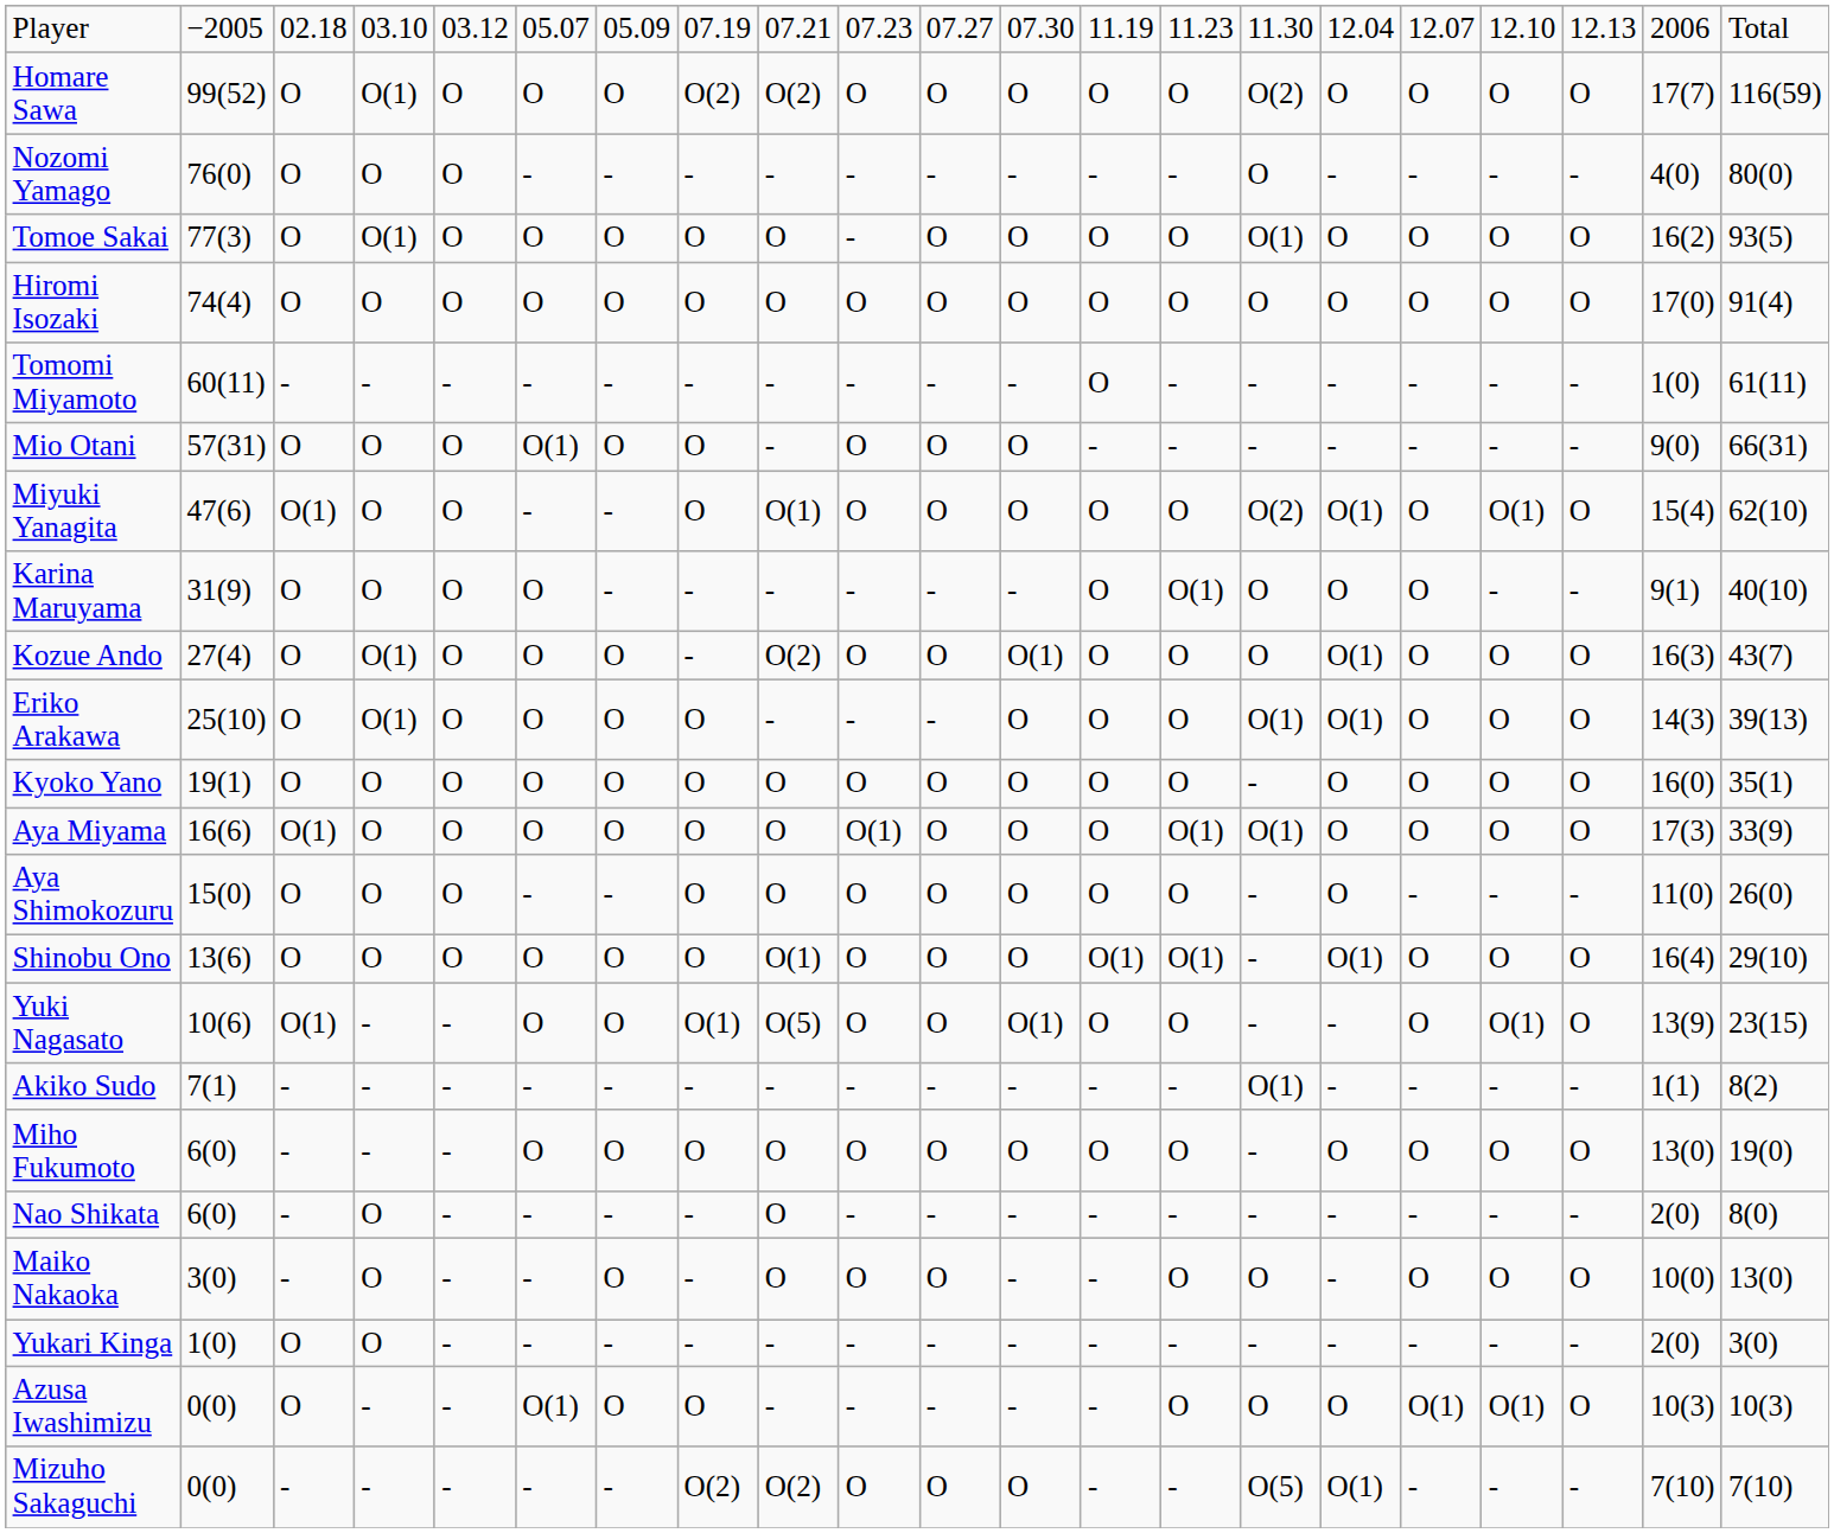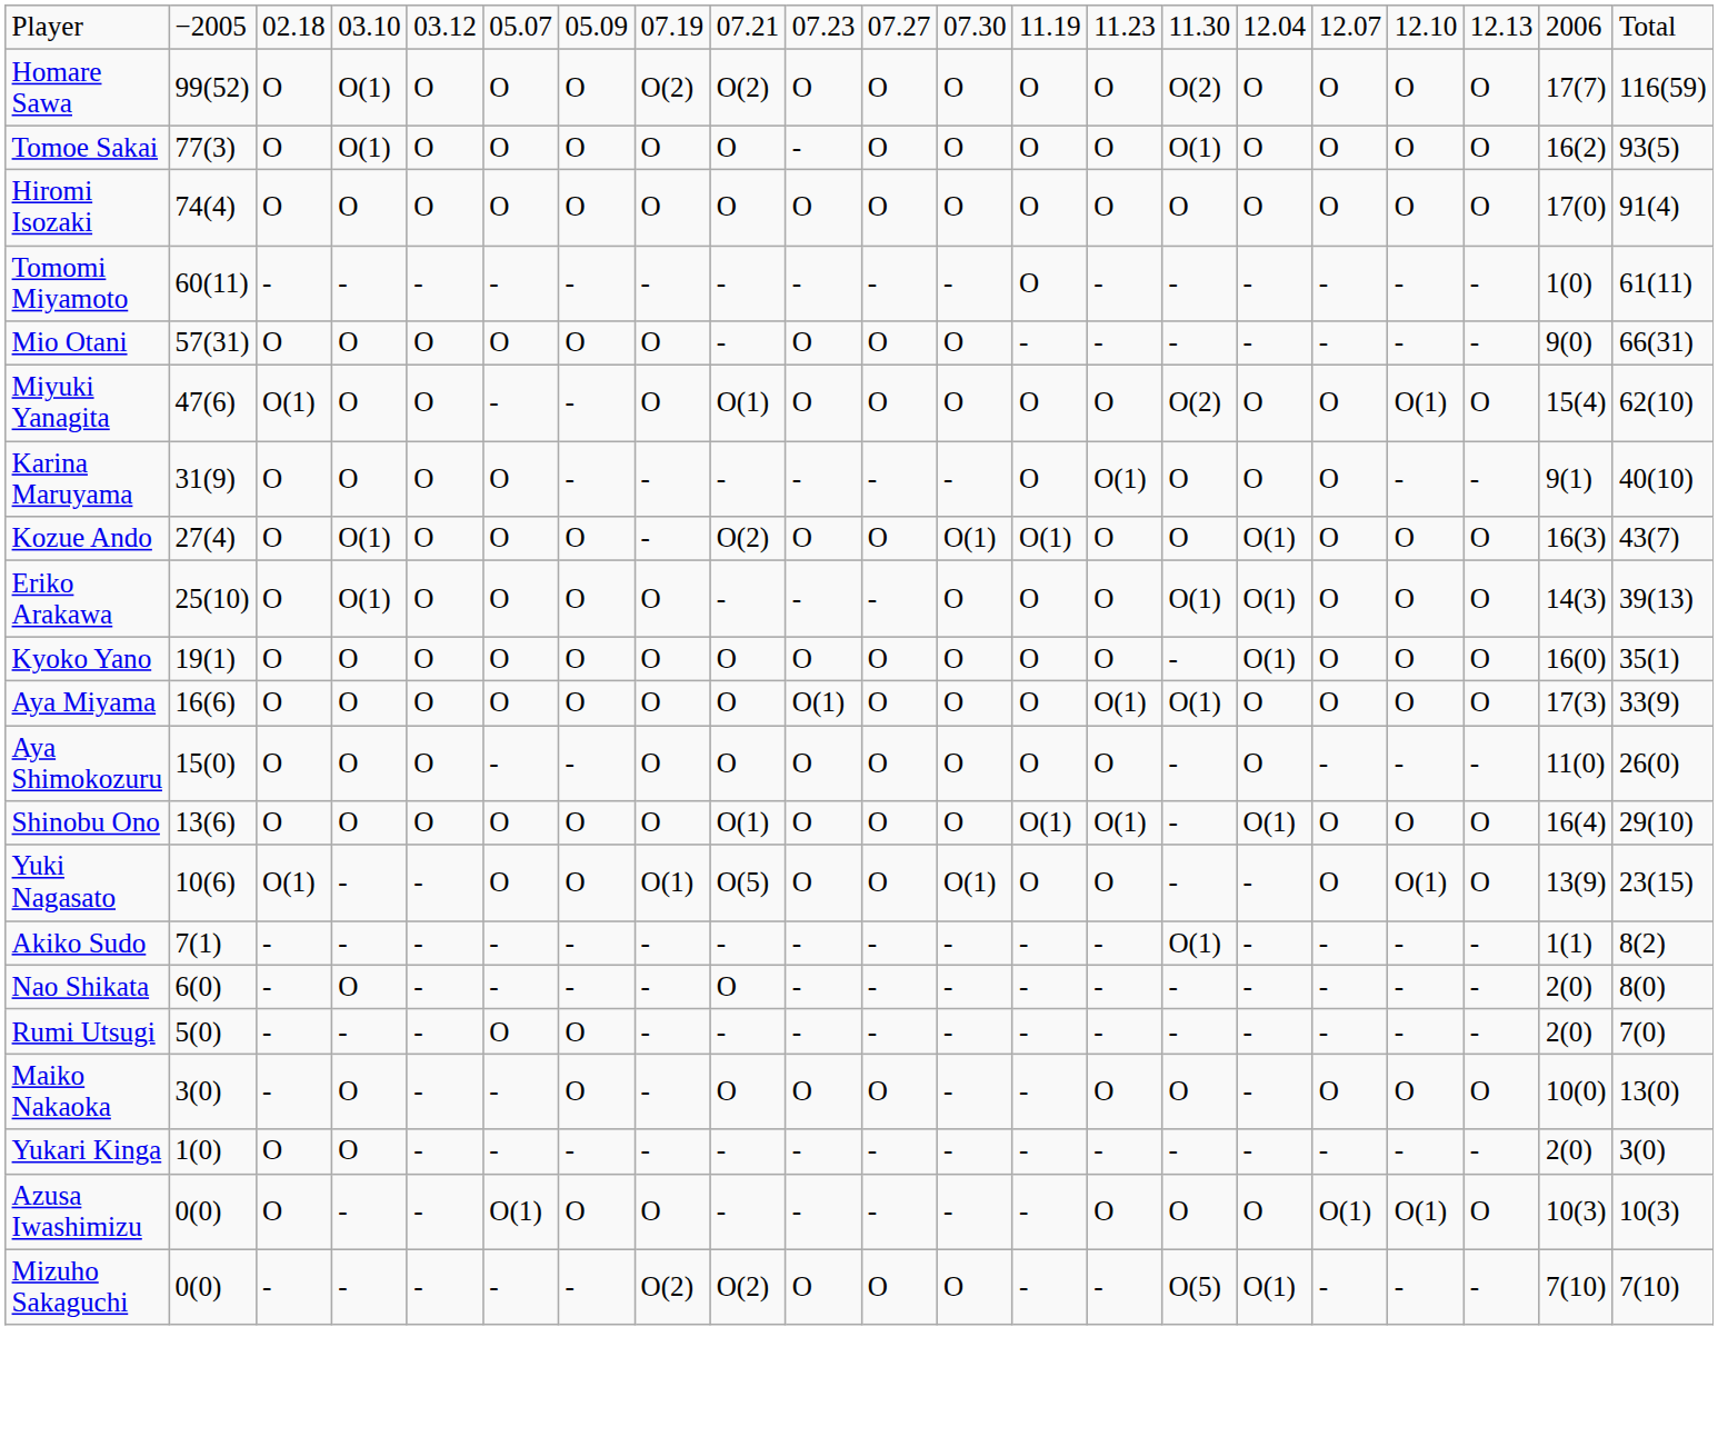- row: Nozomi Yamago | 76(0) | O | O | O | - | - | - | - | - | - | - | - | - | O | - | - | - | - | 4(0) | 80(0)
Mio Otani | column 6: O(1) -> O
Miyuki Yanagita | column 16: O(1) -> O
Kozue Ando | column 13: O -> O(1)
Kyoko Yano | column 16: O -> O(1)
Aya Miyama | column 3: O(1) -> O
- row: Miho Fukumoto | 6(0) | - | - | - | O | O | O | O | O | O | O | O | O | - | O | O | O | O | 13(0) | 19(0)
+ row: Rumi Utsugi | 5(0) | - | - | - | O | O | - | - | - | - | - | - | - | - | - | - | - | - | 2(0) | 7(0)
